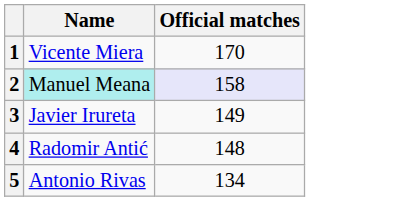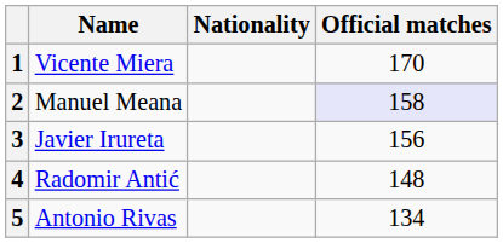+ column: Nationality
2 | Name: paleturquoise background -> no background
3 | Official matches: 149 -> 156
